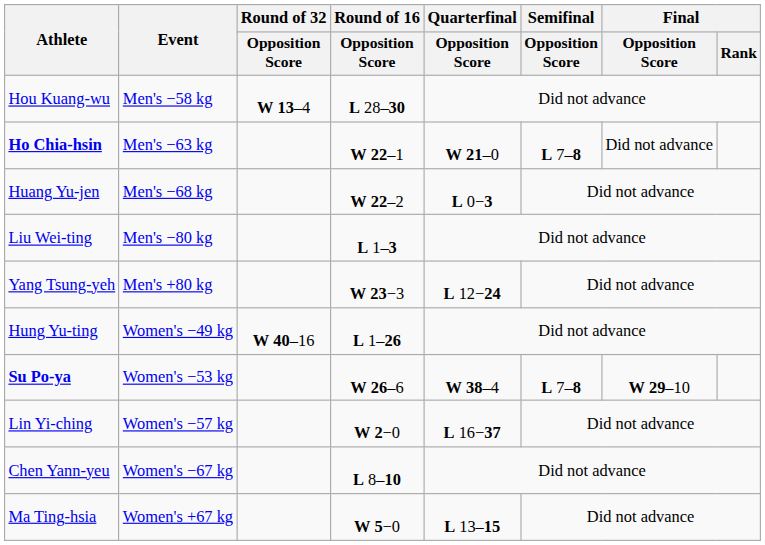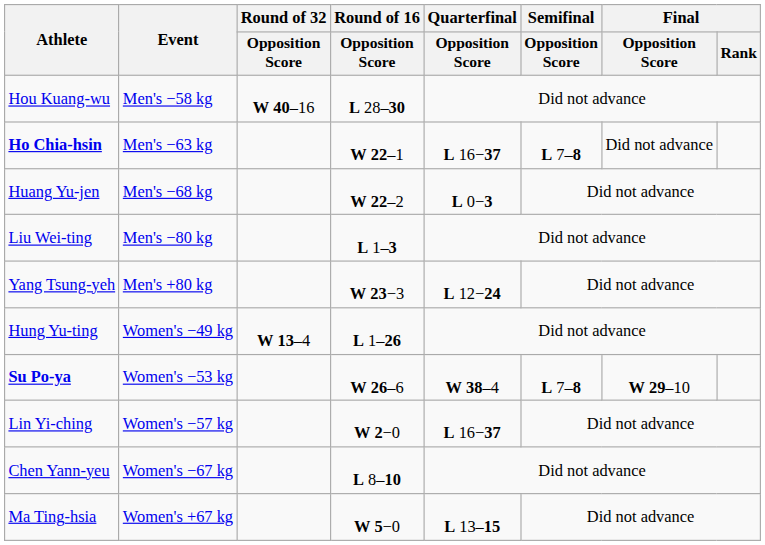Hou Kuang-wu | Round of 32 / Opposition Score: W 13–4 -> W 40–16
Ho Chia-hsin | Quarterfinal / Opposition Score: W 21–0 -> L 16−37
Hung Yu-ting | Round of 32 / Opposition Score: W 40–16 -> W 13–4
